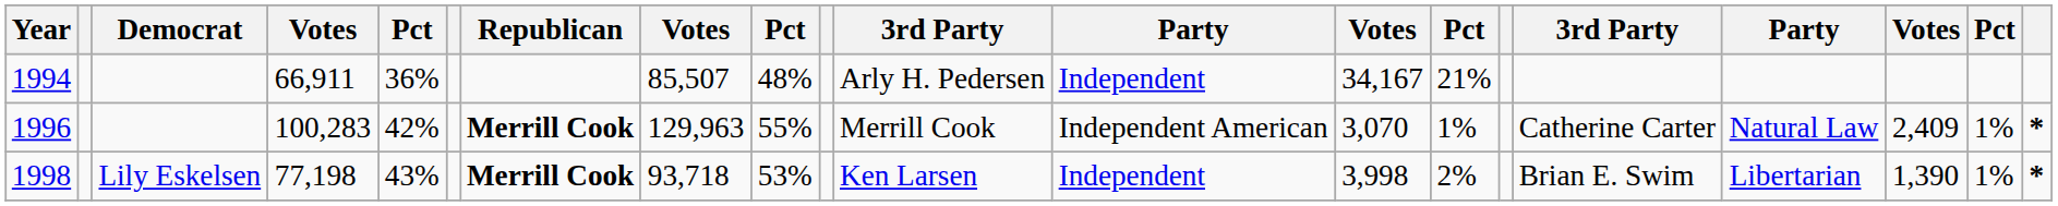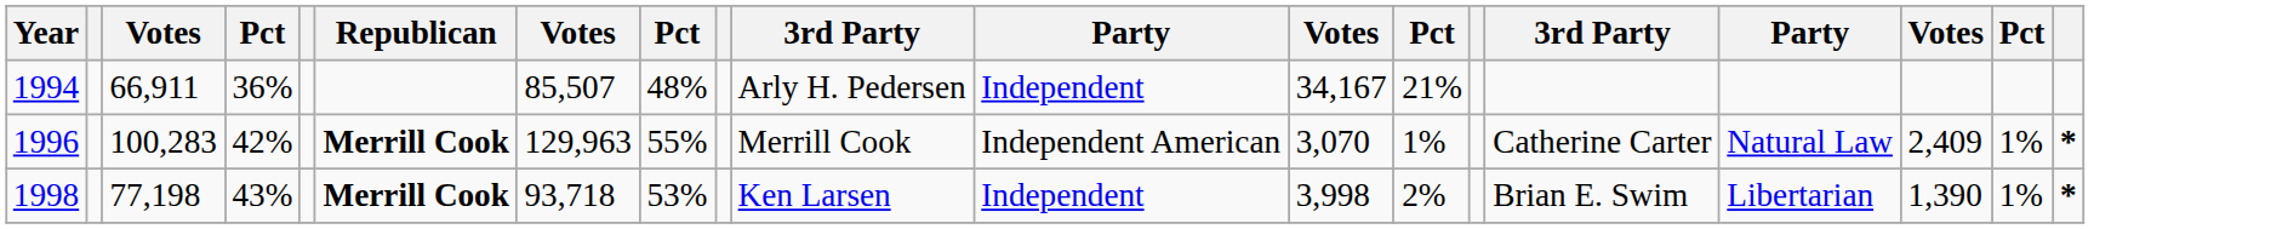- column: Democrat | Lily Eskelsen
